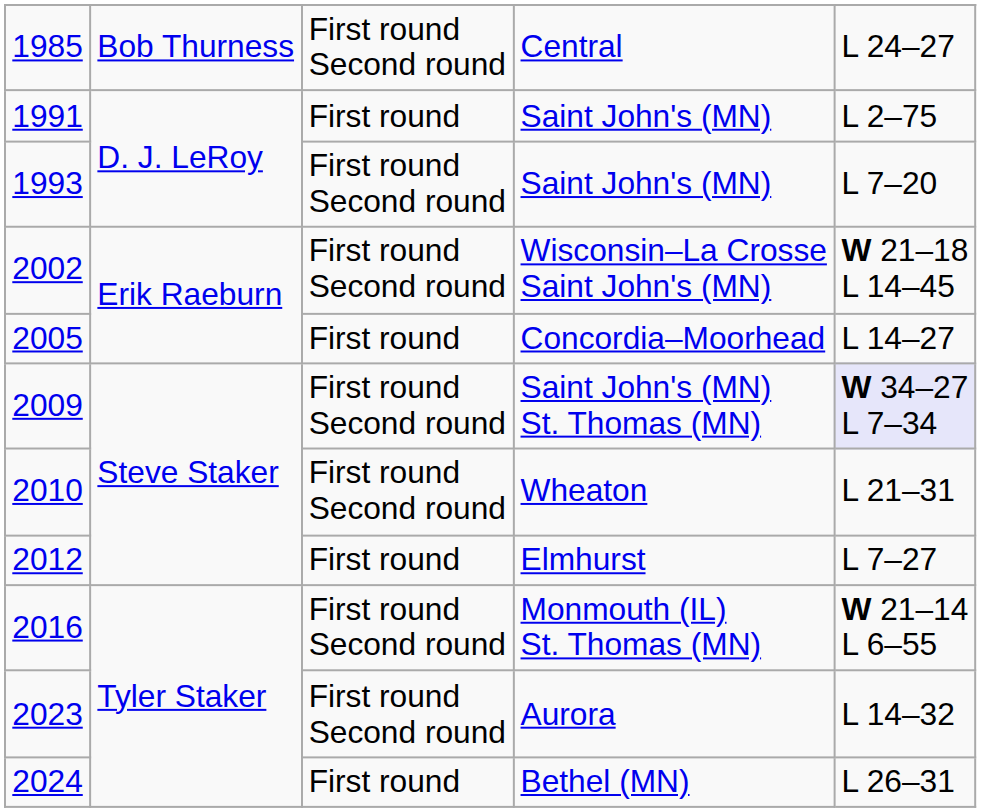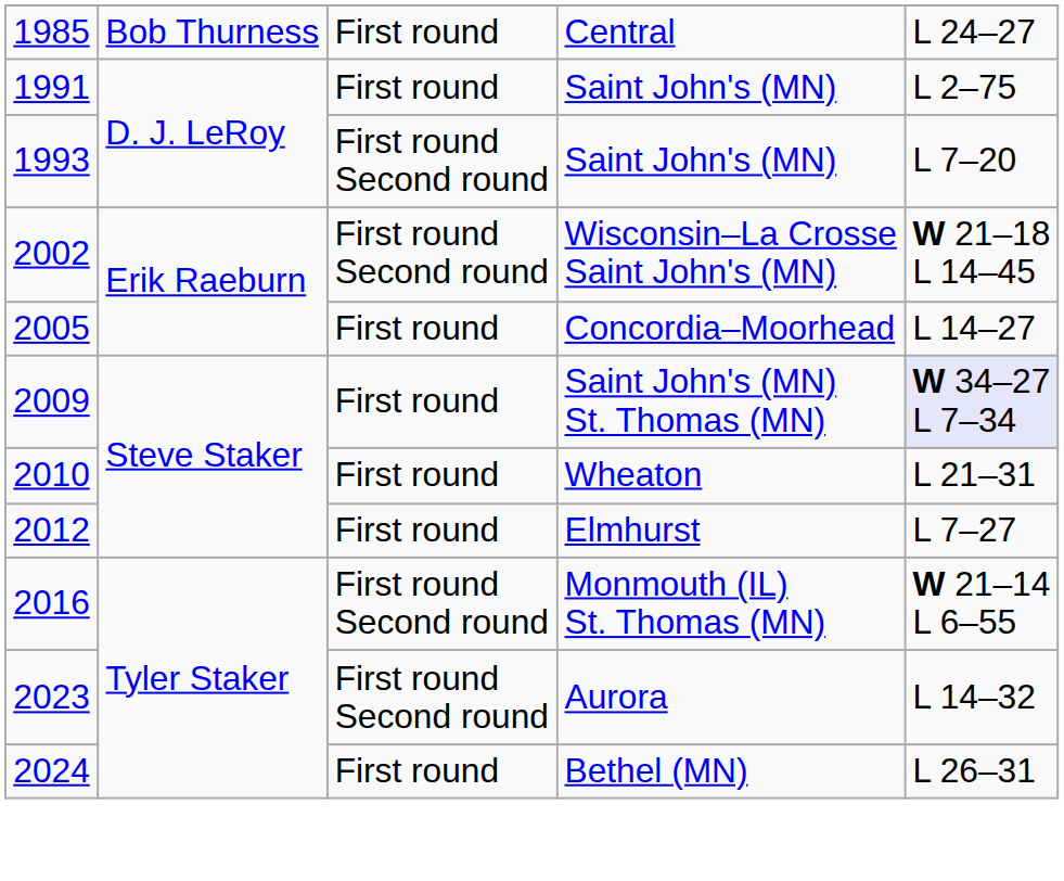Central | column 3: First round Second round -> First round
Saint John's (MN) St. Thomas (MN) | column 3: First round Second round -> First round
Wheaton | column 3: First round Second round -> First round
